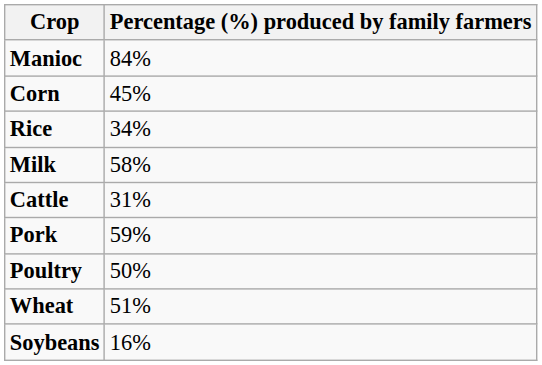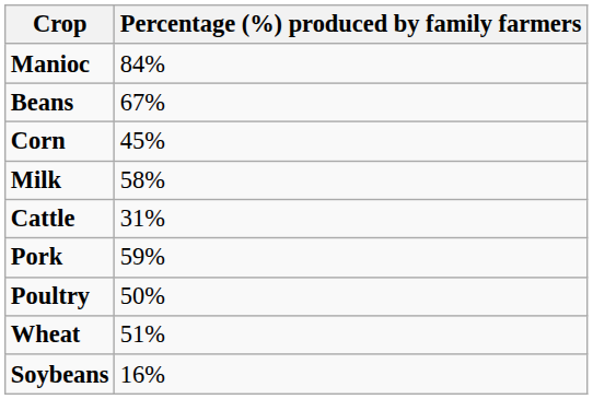+ row: Beans | 67%
- row: Rice | 34%
